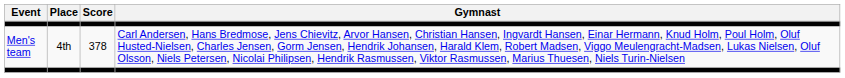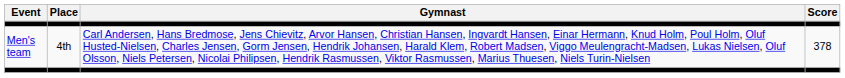columns swapped: Gymnast <-> Score
